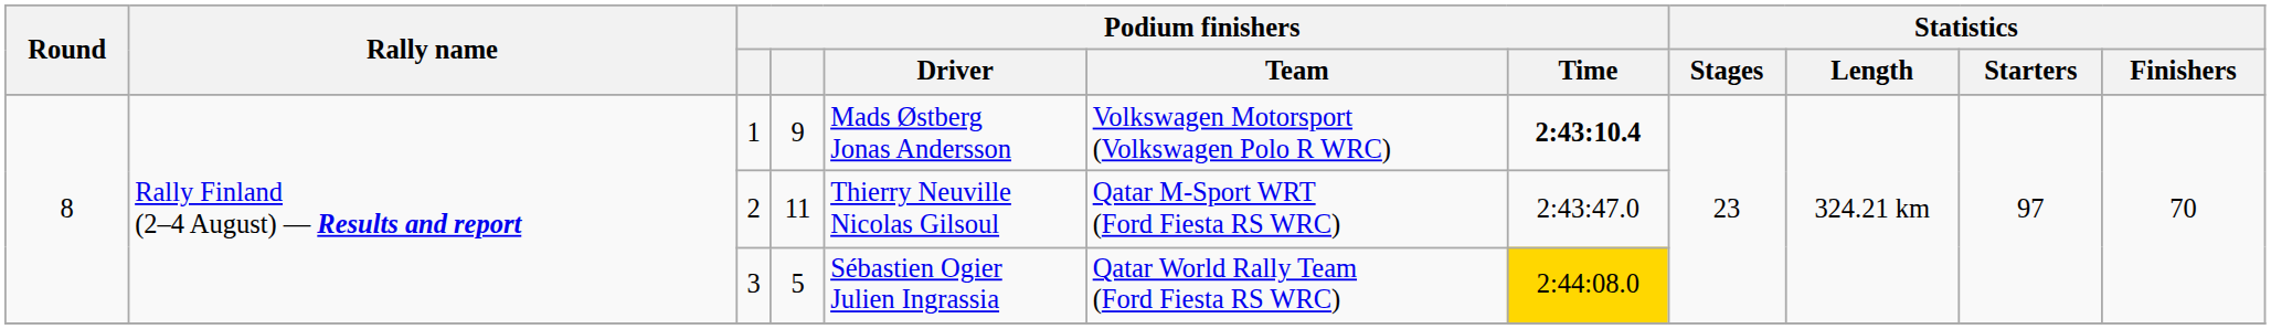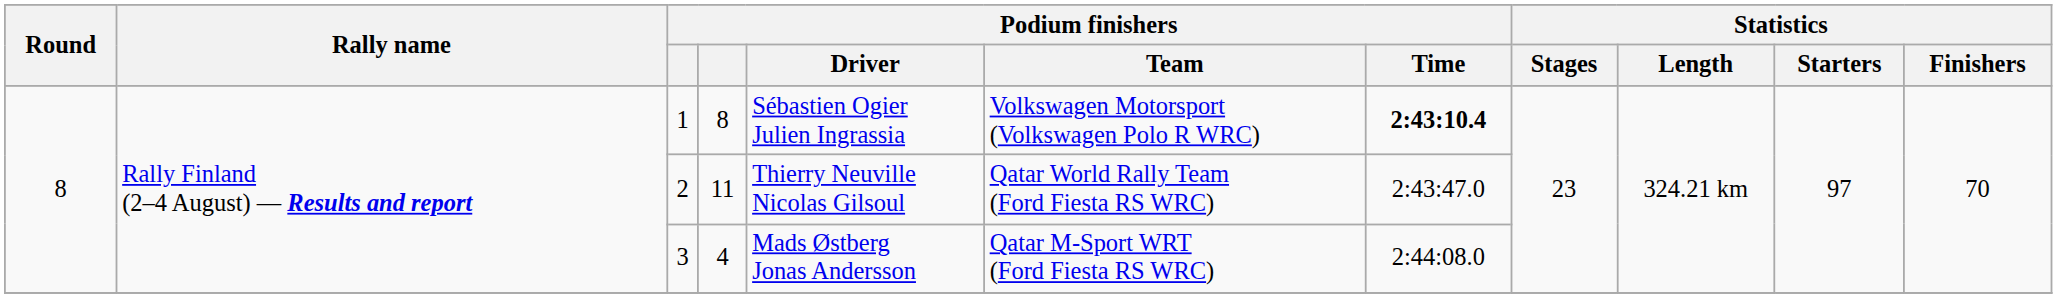1 | column 4: 9 -> 8
1 | Podium finishers / Driver: Mads Østberg Jonas Andersson -> Sébastien Ogier Julien Ingrassia
2 | Podium finishers / Team: Qatar M-Sport WRT (Ford Fiesta RS WRC) -> Qatar World Rally Team (Ford Fiesta RS WRC)
3 | column 4: 5 -> 4
3 | Podium finishers / Driver: Sébastien Ogier Julien Ingrassia -> Mads Østberg Jonas Andersson
3 | Podium finishers / Team: Qatar World Rally Team (Ford Fiesta RS WRC) -> Qatar M-Sport WRT (Ford Fiesta RS WRC)
3 | Podium finishers / Time: gold background -> no background
